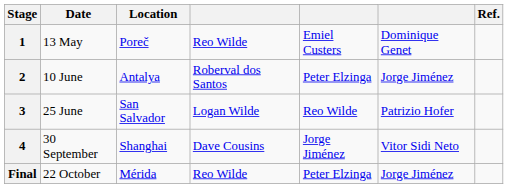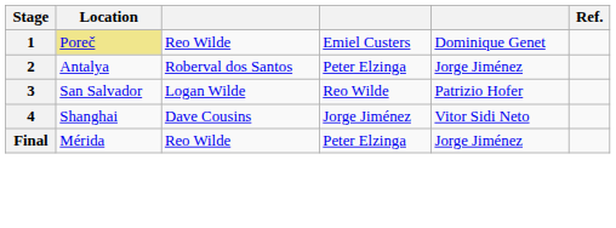- column: Date | 13 May | 10 June | 25 June | 30 September | 22 October
1 | Location: no background -> khaki background
